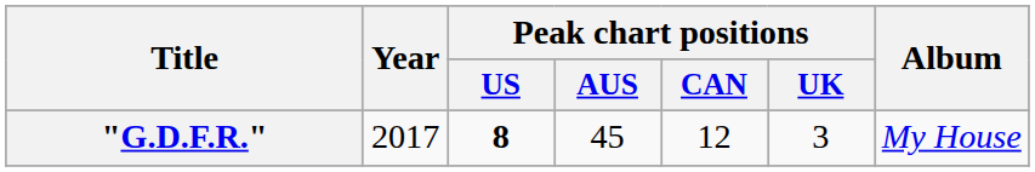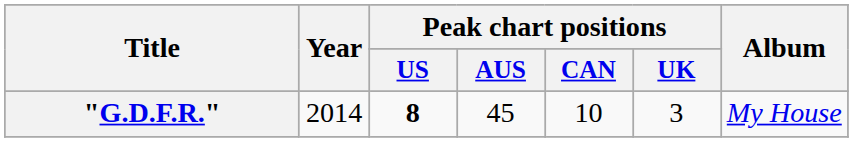"G.D.F.R." | Year: 2017 -> 2014
"G.D.F.R." | Peak chart positions / CAN: 12 -> 10
